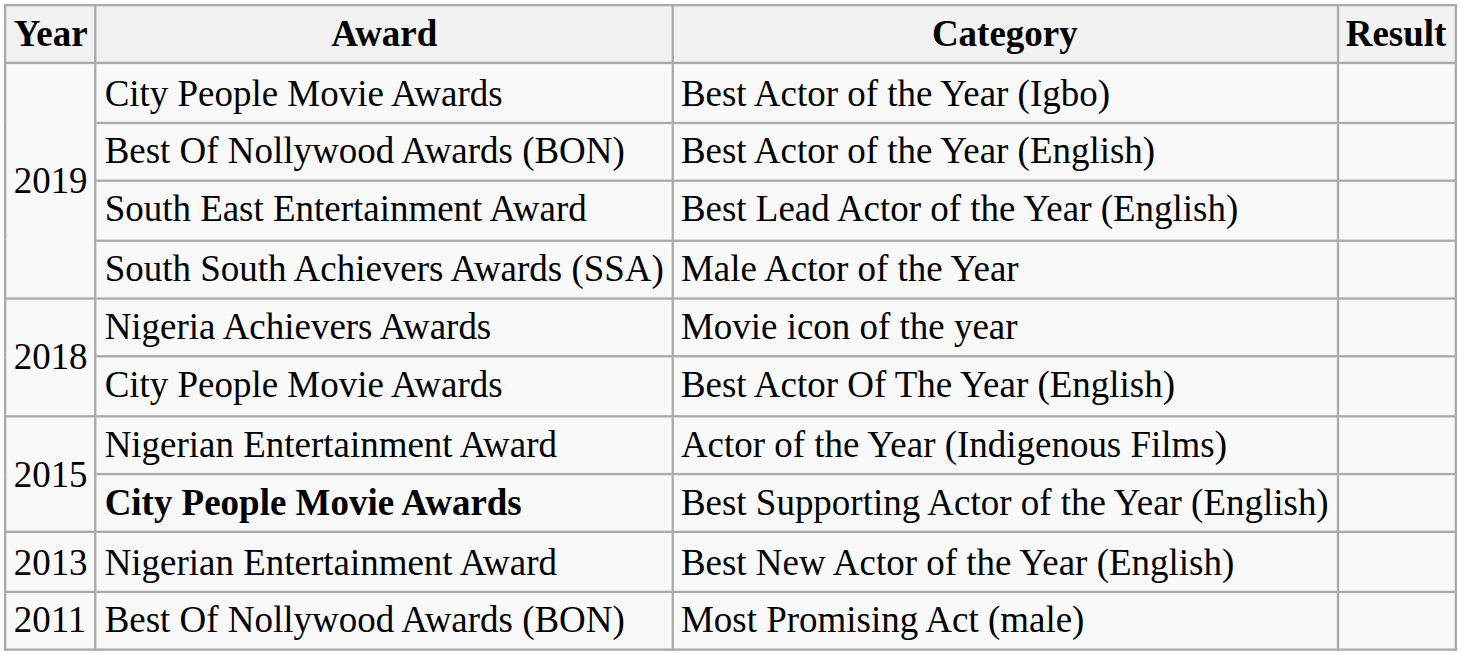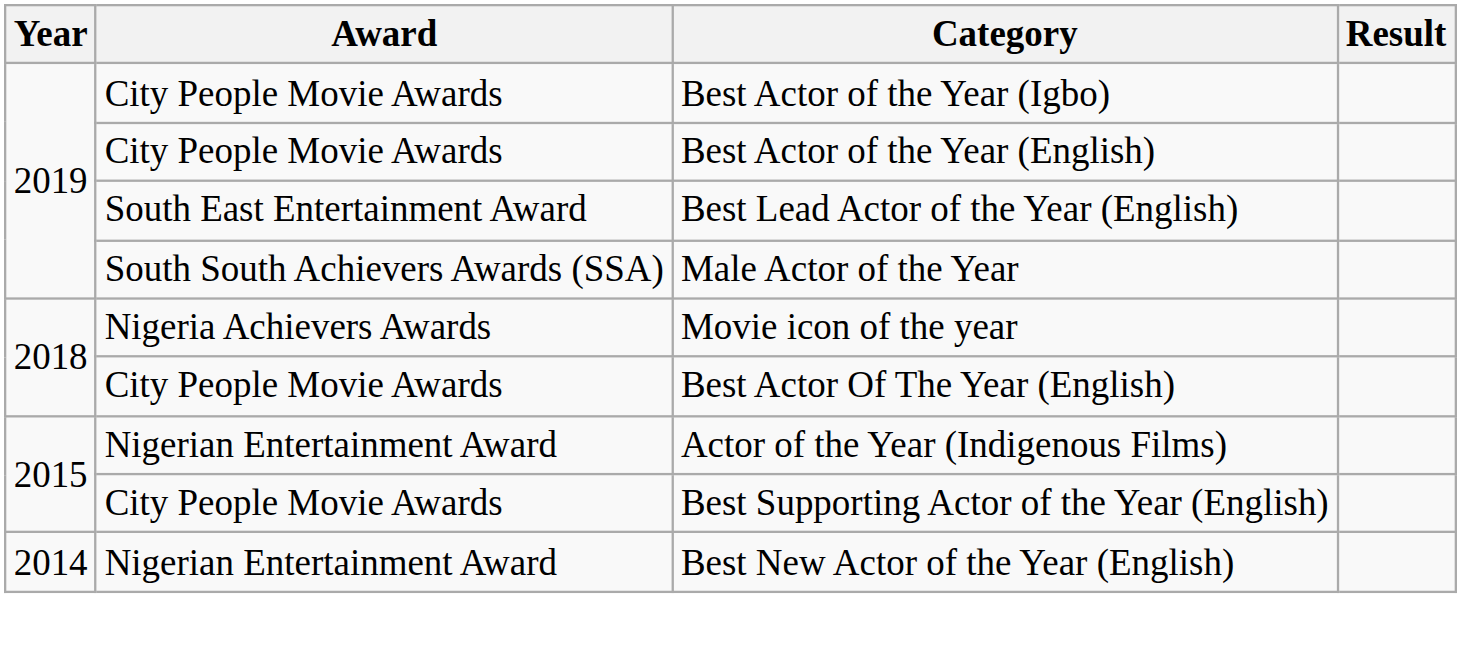Best Actor of the Year (English) | Award: Best Of Nollywood Awards (BON) -> City People Movie Awards
Best Supporting Actor of the Year (English) | Award: bold -> normal
Best New Actor of the Year (English) | Year: 2013 -> 2014
- row: 2011 | Best Of Nollywood Awards (BON) | Most Promising Act (male)
